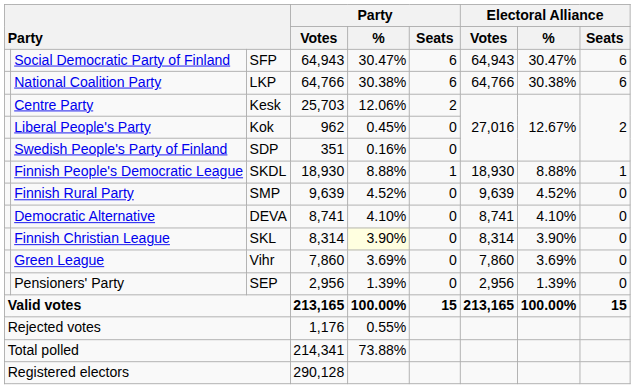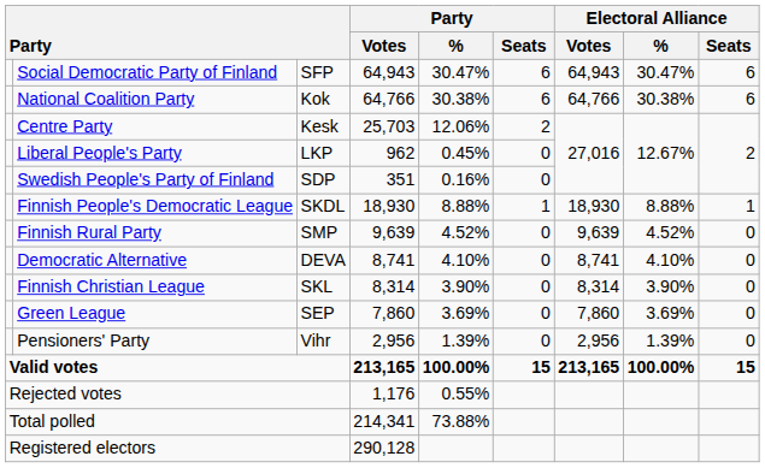National Coalition Party | column 3: LKP -> Kok
Liberal People's Party | column 3: Kok -> LKP
Finnish Christian League | Party / %: lightyellow background -> no background
Green League | column 3: Vihr -> SEP
Pensioners' Party | column 3: SEP -> Vihr
